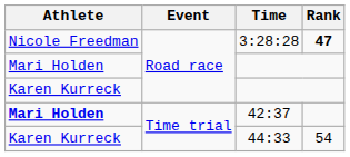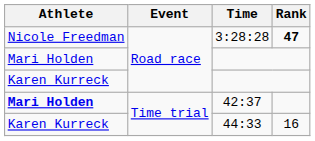44:33 | Rank: 54 -> 16
